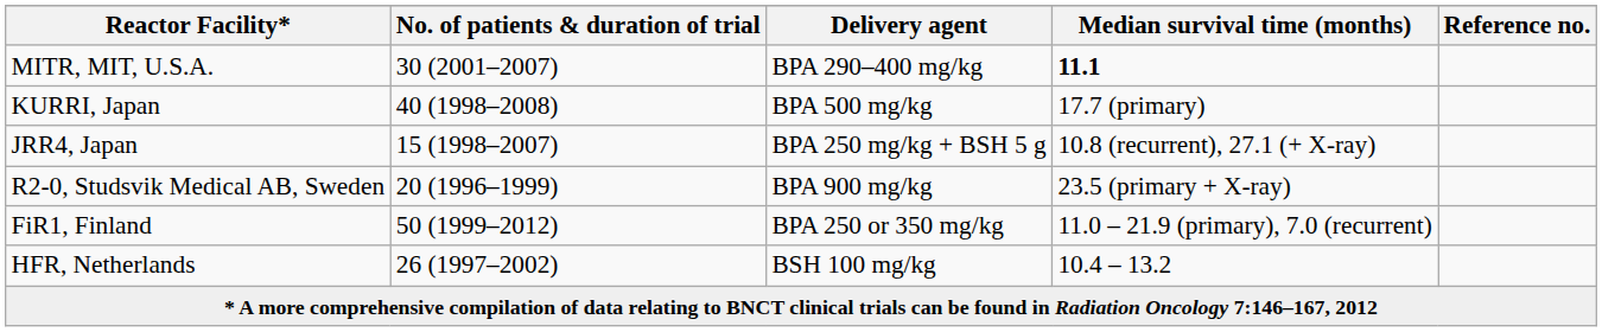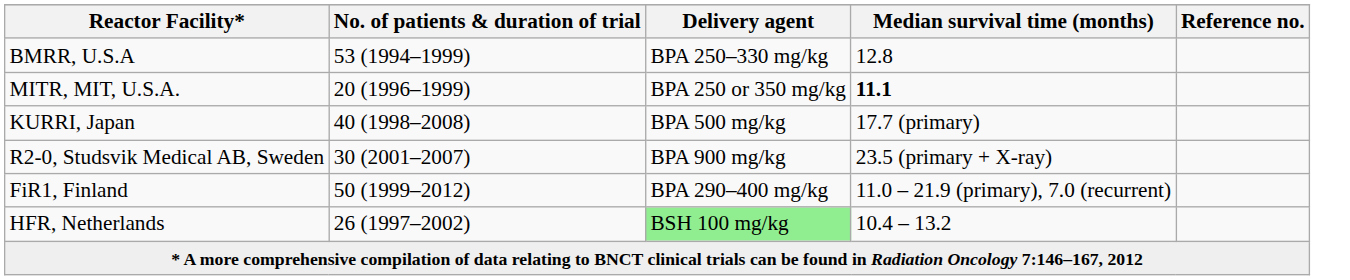+ row: BMRR, U.S.A | 53 (1994–1999) | BPA 250–330 mg/kg | 12.8
MITR, MIT, U.S.A. | No. of patients & duration of trial: 30 (2001–2007) -> 20 (1996–1999)
MITR, MIT, U.S.A. | Delivery agent: BPA 290–400 mg/kg -> BPA 250 or 350 mg/kg
- row: JRR4, Japan | 15 (1998–2007) | BPA 250 mg/kg + BSH 5 g | 10.8 (recurrent), 27.1 (+ X-ray)
R2-0, Studsvik Medical AB, Sweden | No. of patients & duration of trial: 20 (1996–1999) -> 30 (2001–2007)
FiR1, Finland | Delivery agent: BPA 250 or 350 mg/kg -> BPA 290–400 mg/kg
HFR, Netherlands | Delivery agent: no background -> lightgreen background
